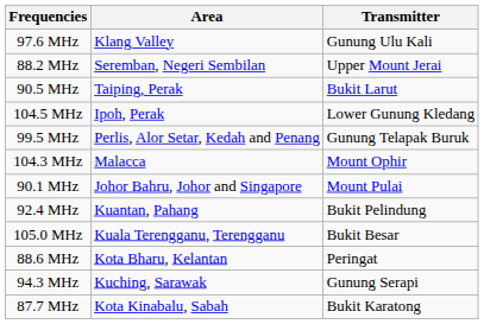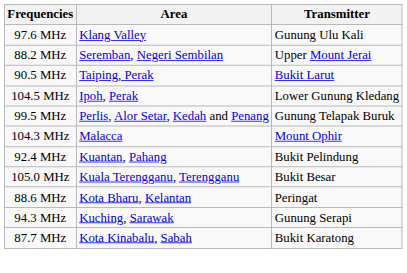- row: 90.1 MHz | Johor Bahru, Johor and Singapore | Mount Pulai
